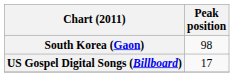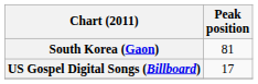South Korea (Gaon) | Peak position: 98 -> 81
